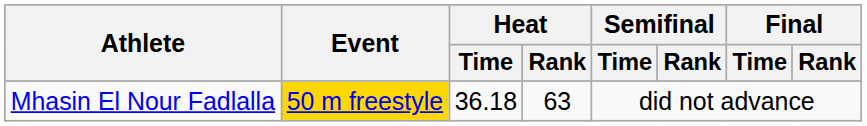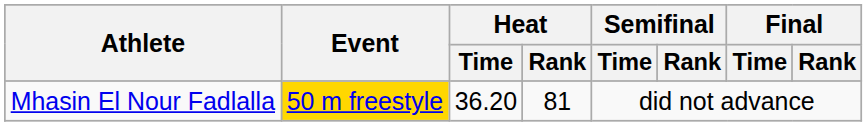Mhasin El Nour Fadlalla | Heat / Time: 36.18 -> 36.20
Mhasin El Nour Fadlalla | Heat / Rank: 63 -> 81
